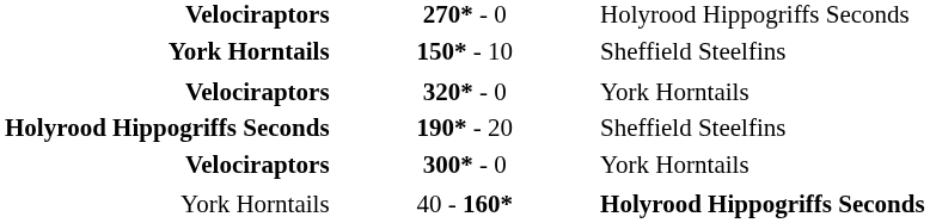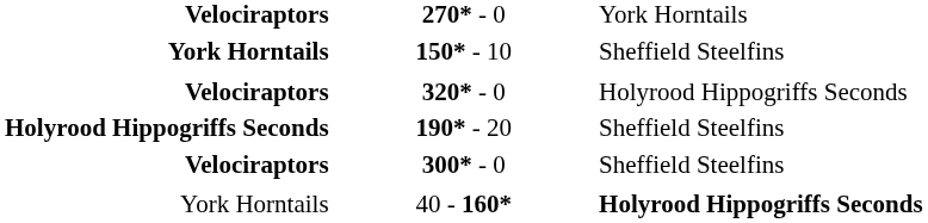270* - 0 | column 3: Holyrood Hippogriffs Seconds -> York Horntails
320* - 0 | column 3: York Horntails -> Holyrood Hippogriffs Seconds
300* - 0 | column 3: York Horntails -> Sheffield Steelfins
